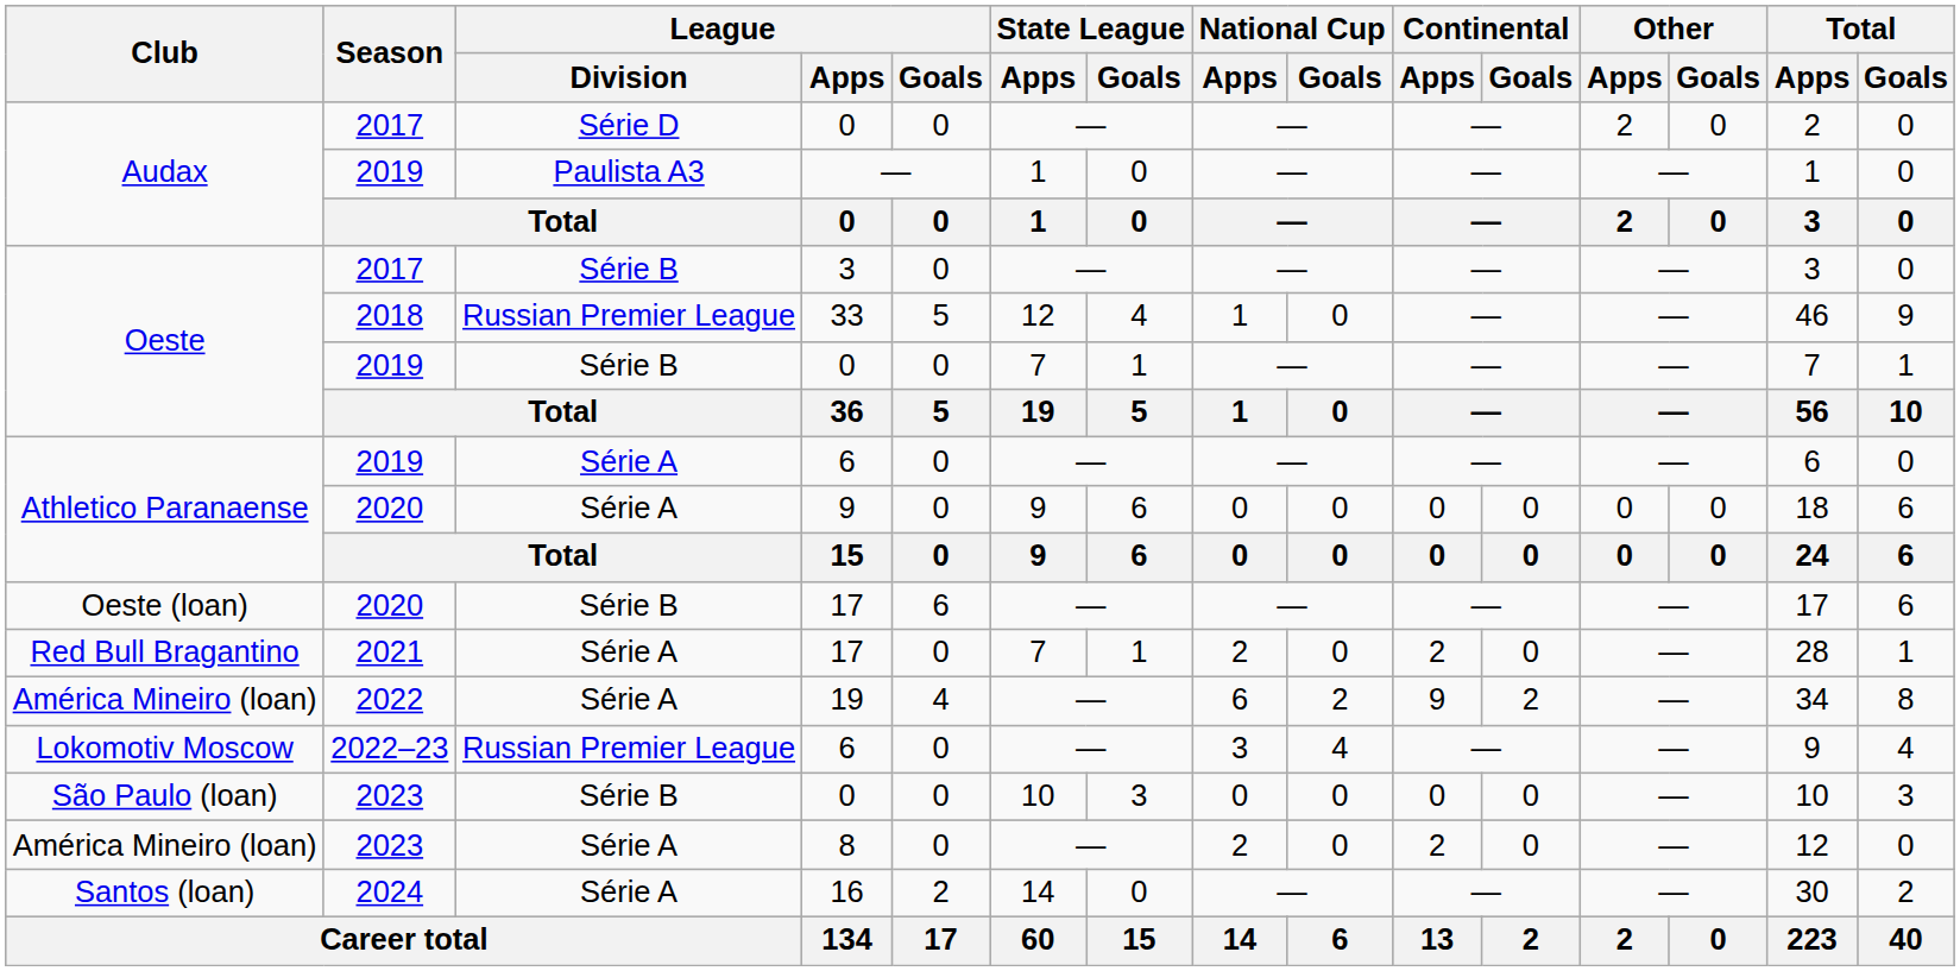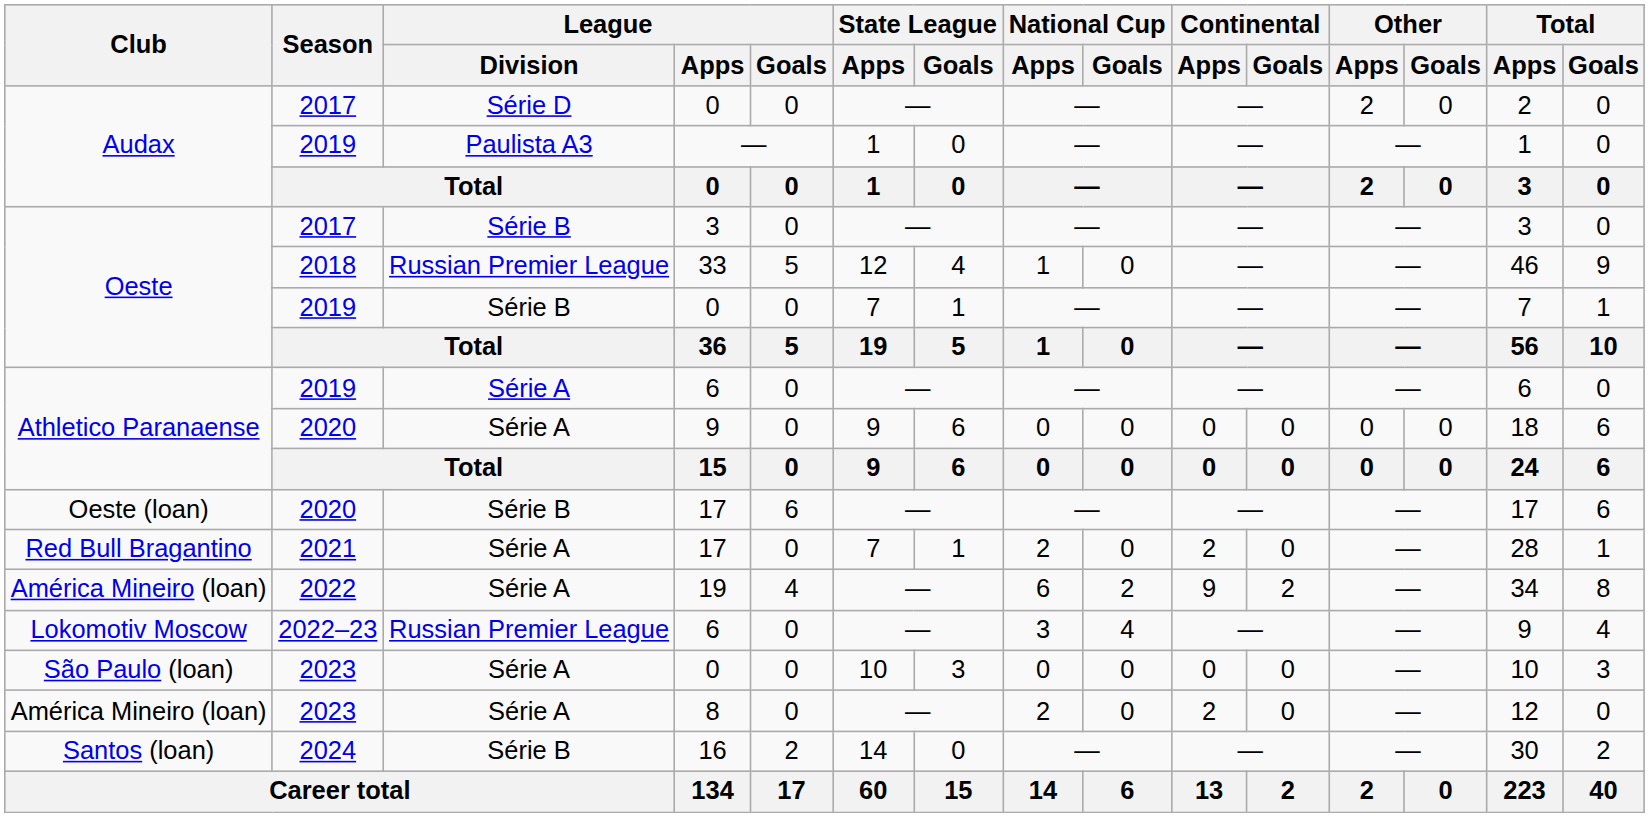São Paulo (loan) / 0 | League / Division: Série B -> Série A
16 | League / Division: Série A -> Série B
